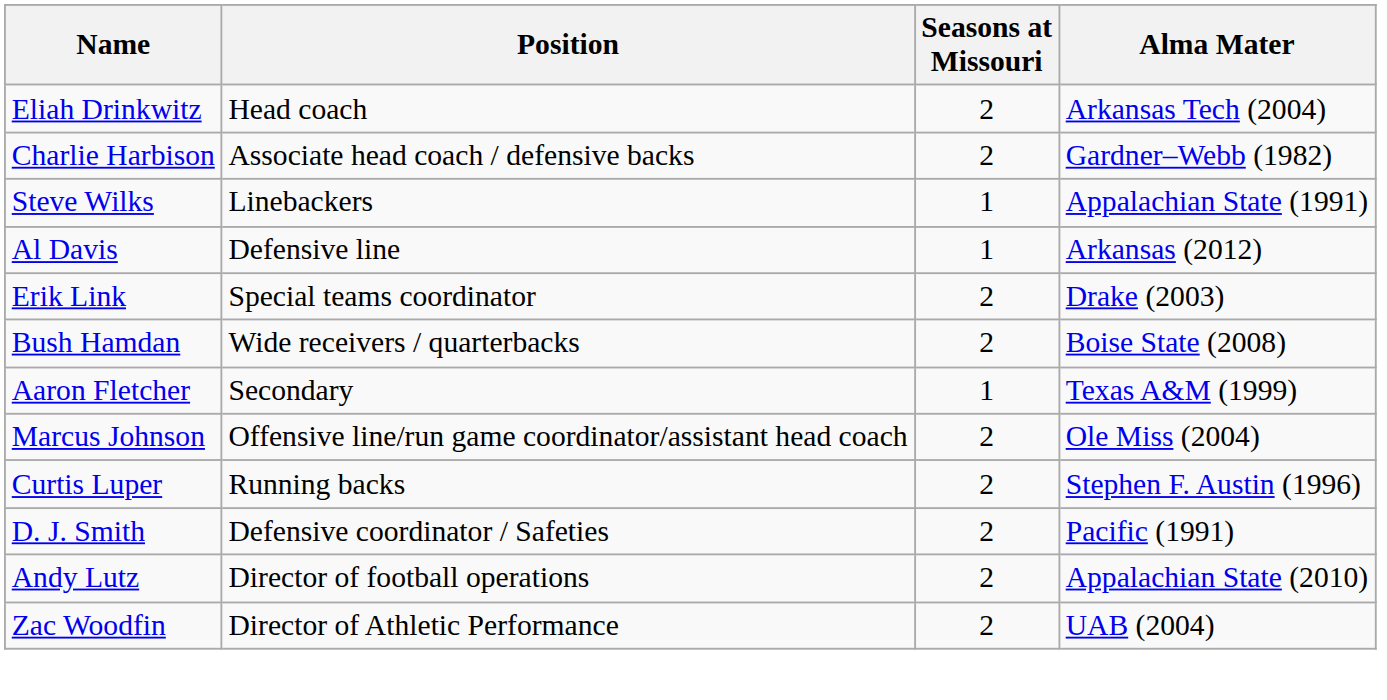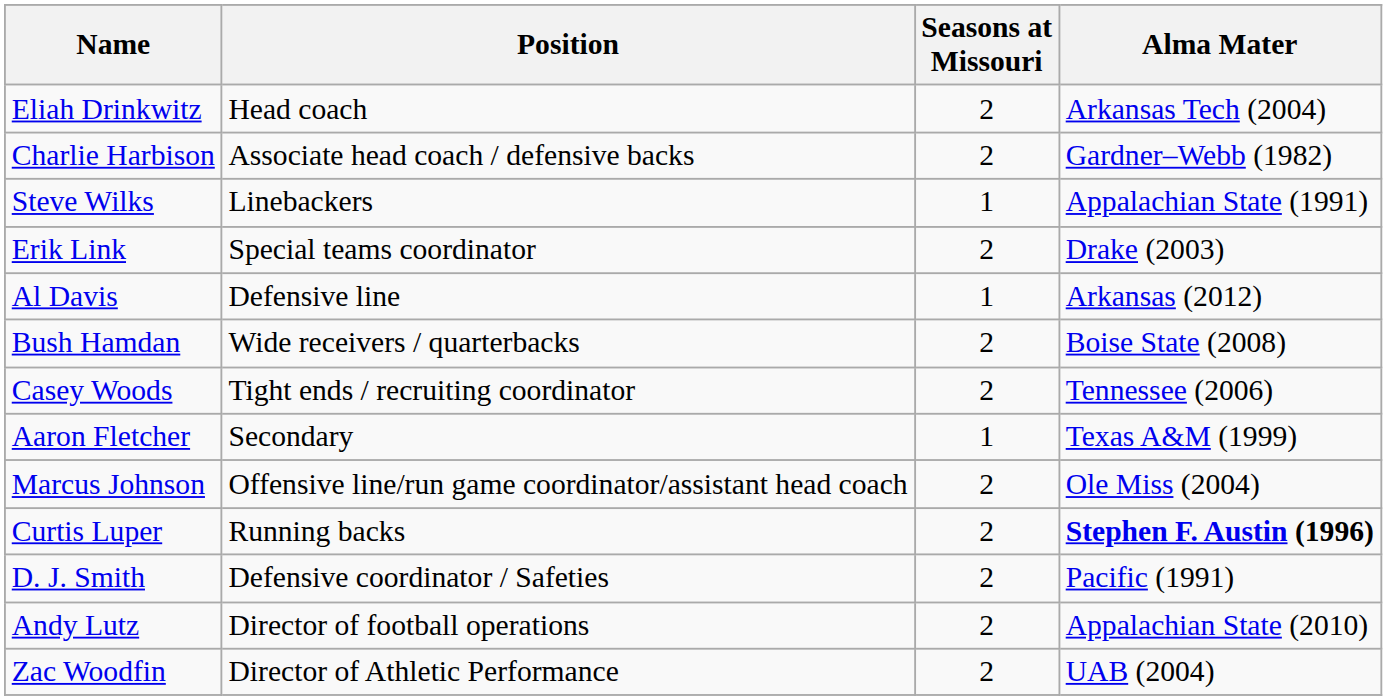rows swapped: Erik Link <-> Al Davis
+ row: Casey Woods | Tight ends / recruiting coordinator | 2 | Tennessee (2006)
Curtis Luper | Alma Mater: normal -> bold
